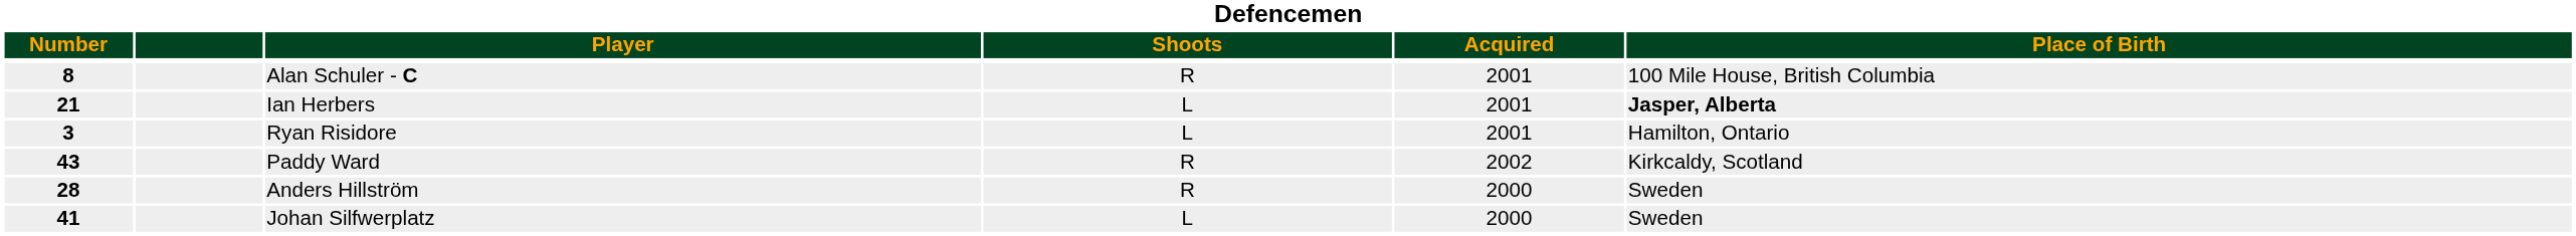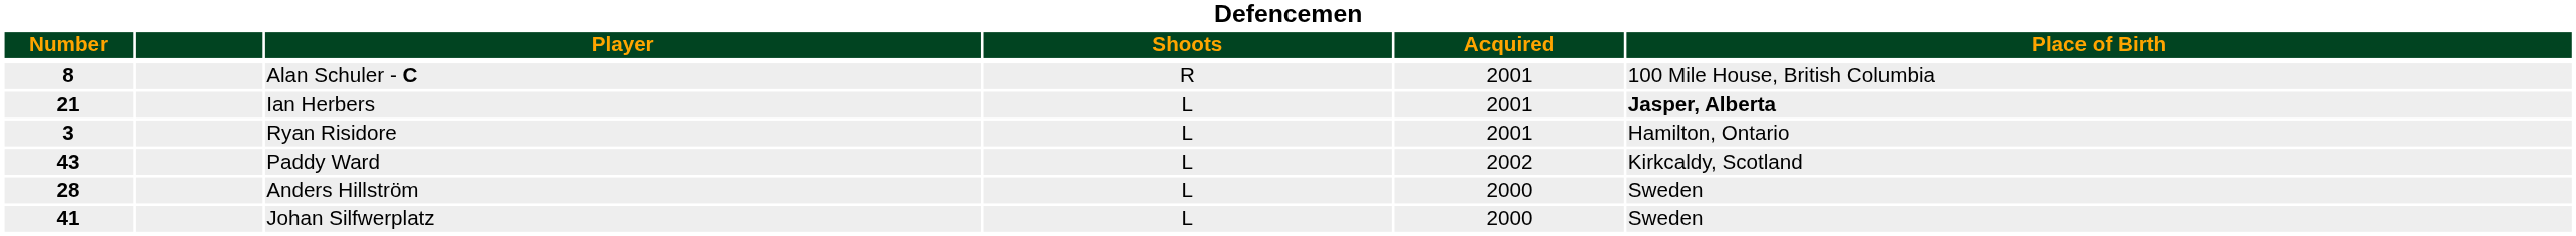Paddy Ward | Shoots: R -> L
Anders Hillström | Shoots: R -> L
